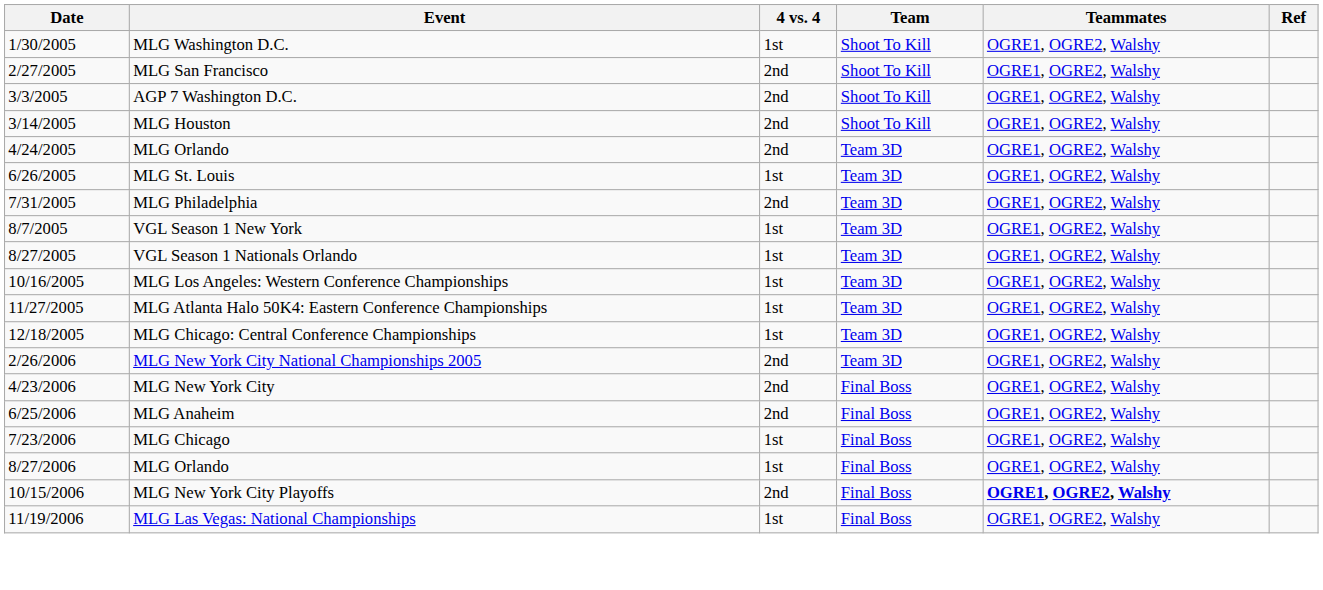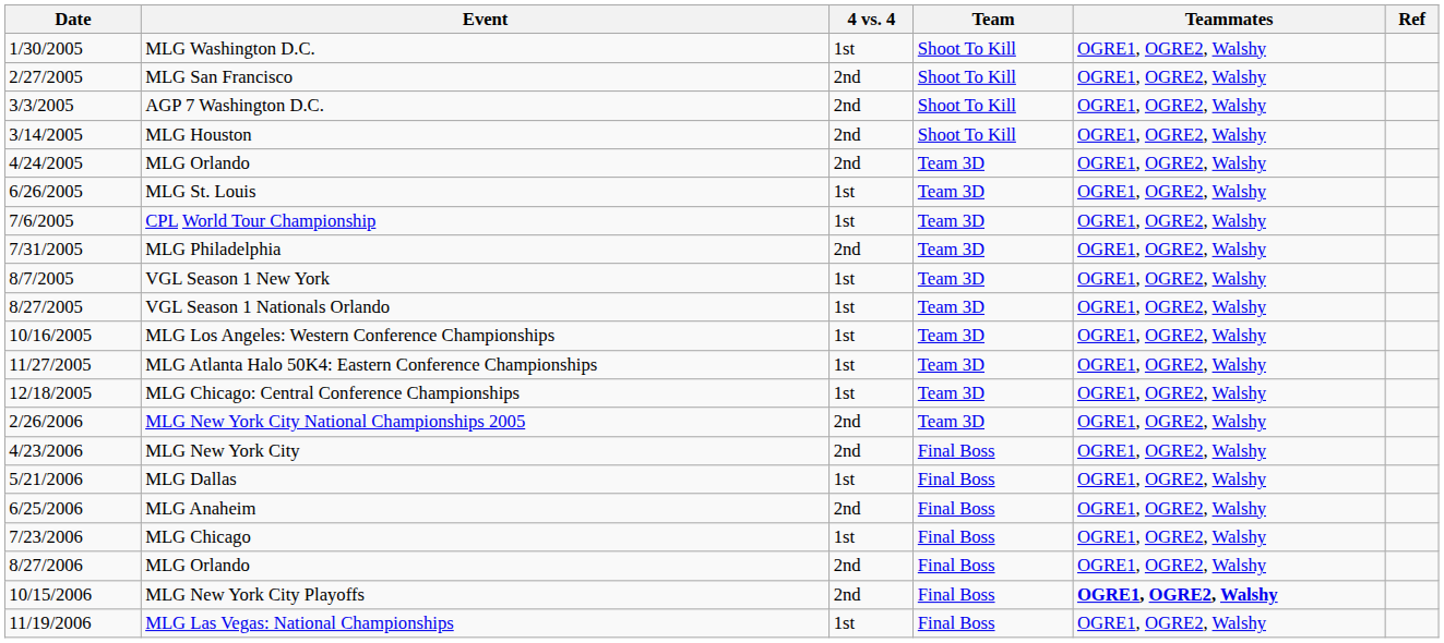+ row: 7/6/2005 | CPL World Tour Championship | 1st | Team 3D | OGRE1, OGRE2, Walshy
+ row: 5/21/2006 | MLG Dallas | 1st | Final Boss | OGRE1, OGRE2, Walshy
8/27/2006 / MLG Orlando | 4 vs. 4: 1st -> 2nd
